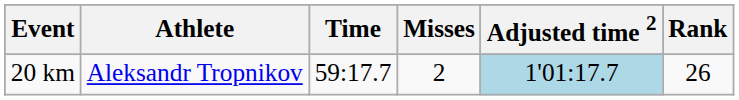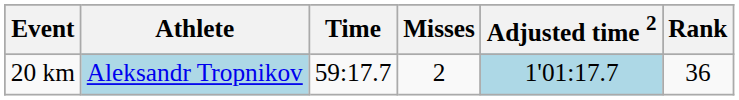20 km | Athlete: no background -> lightblue background
20 km | Rank: 26 -> 36
